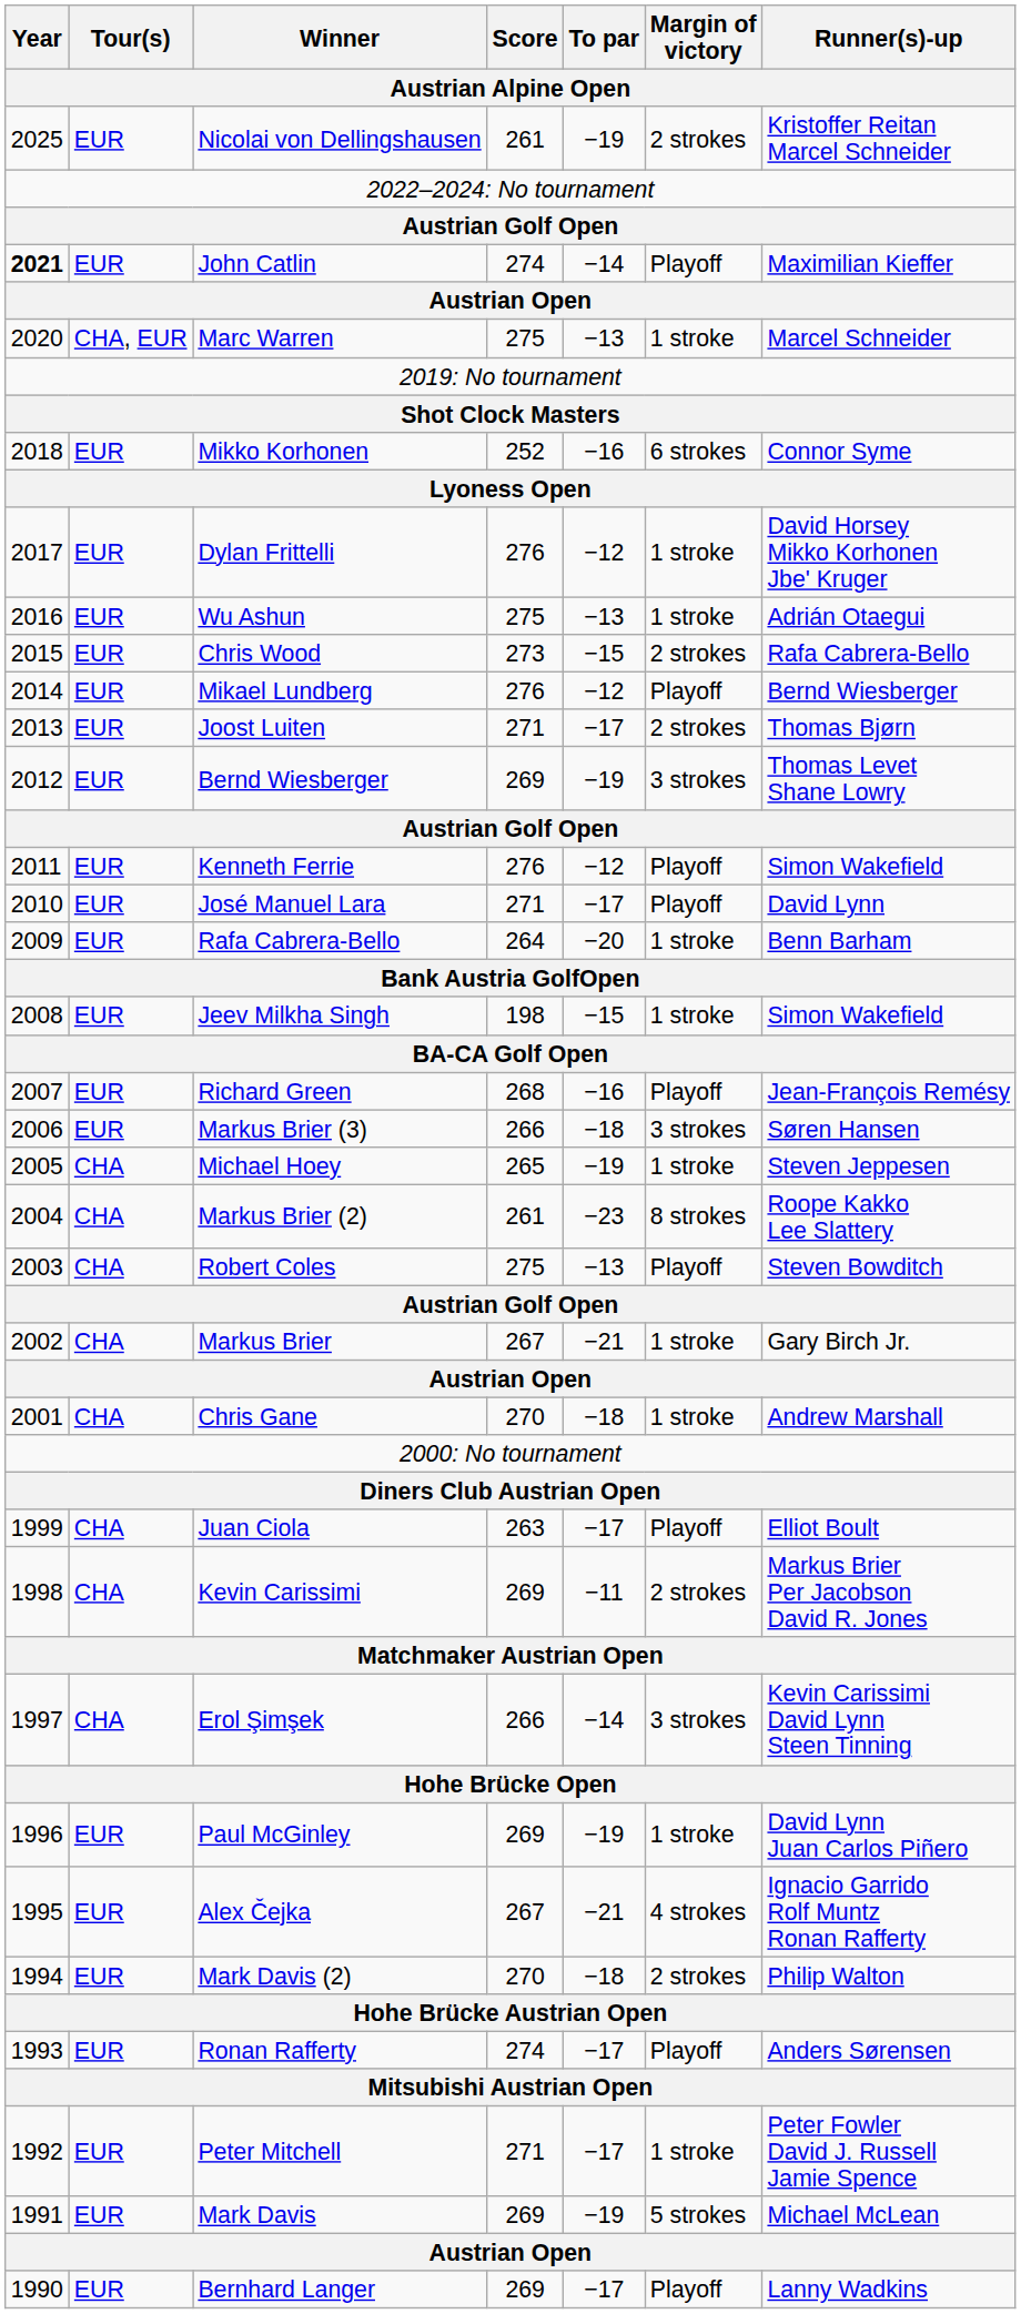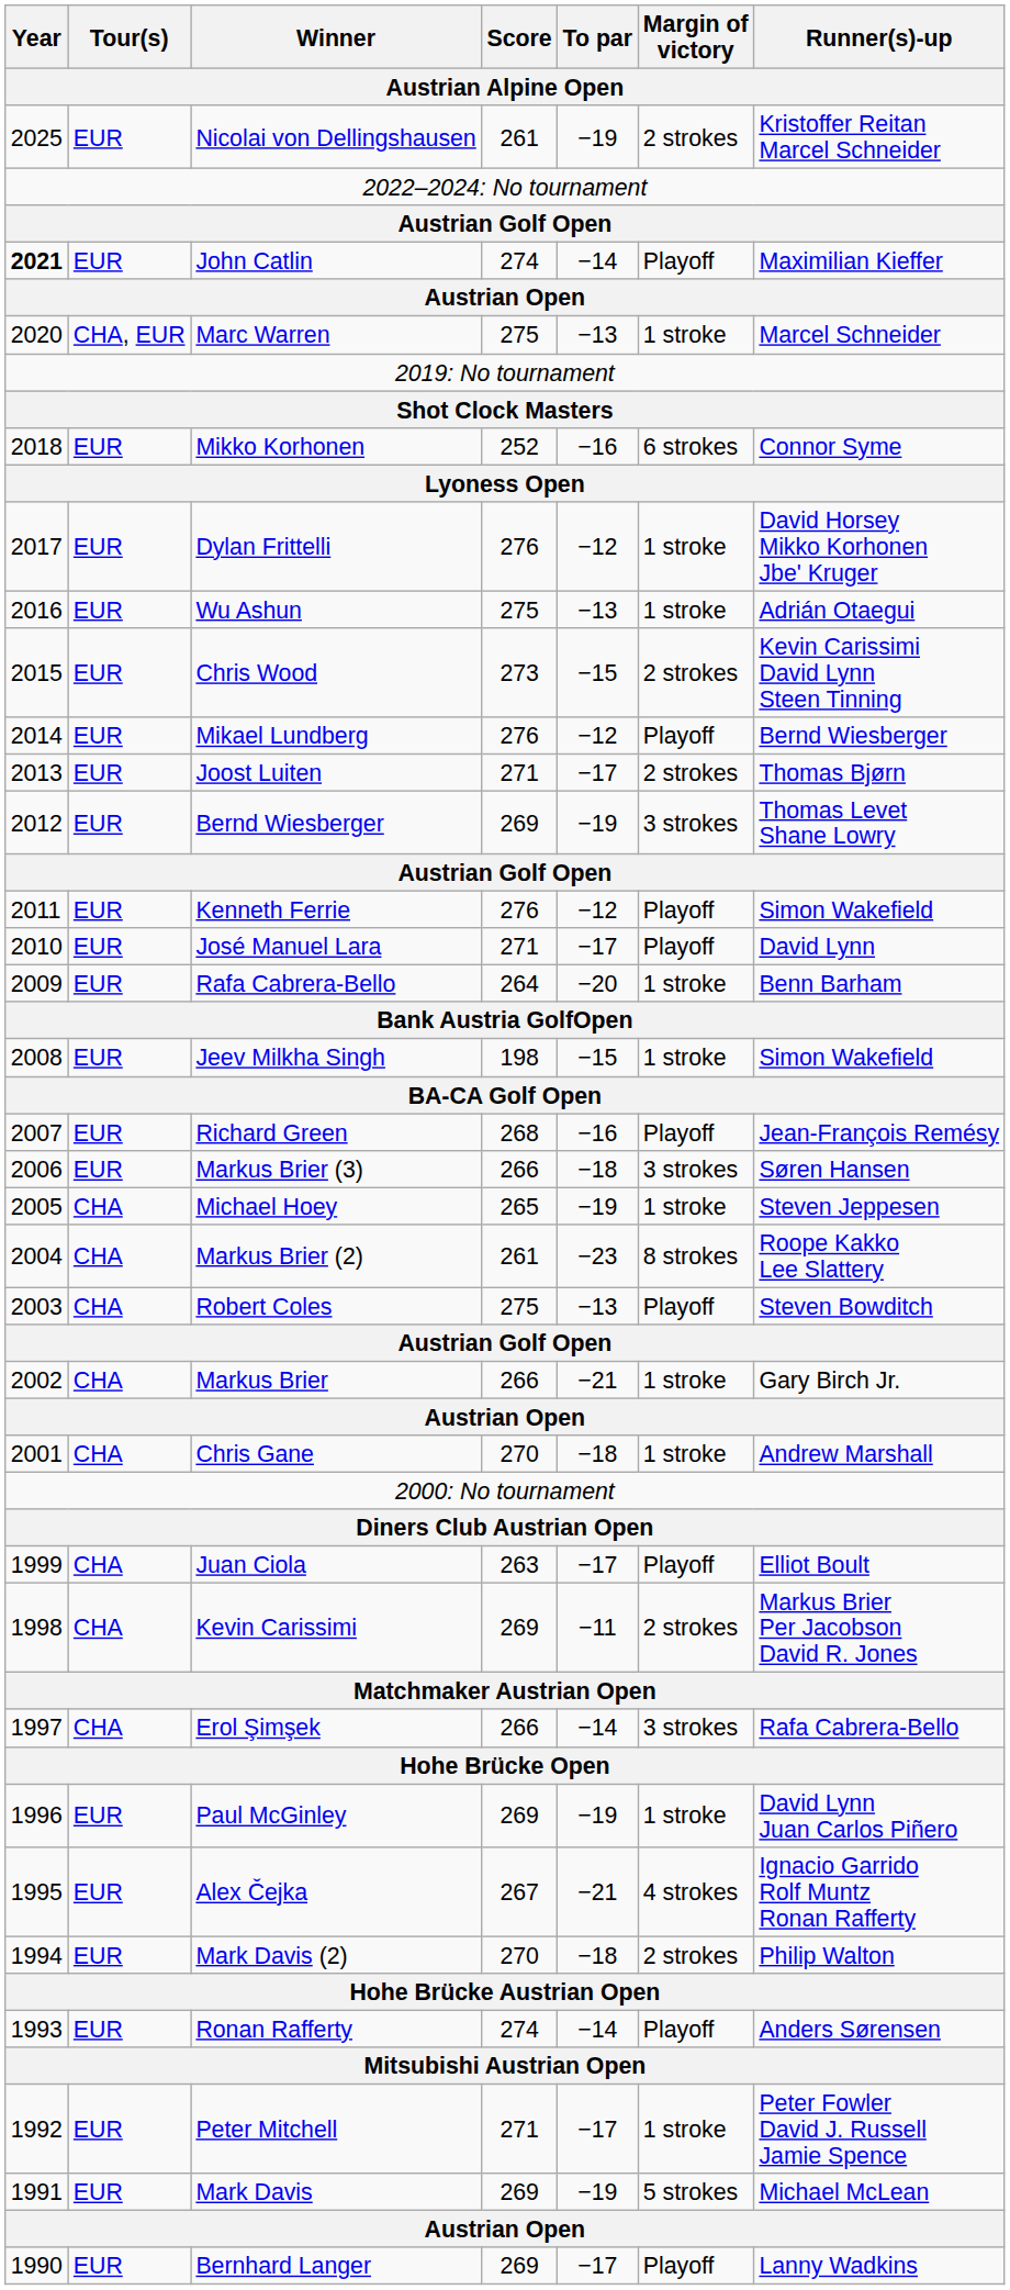Chris Wood | Runner(s)-up: Rafa Cabrera-Bello -> Kevin Carissimi David Lynn Steen Tinning
Markus Brier | Score: 267 -> 266
Erol Şimşek | Runner(s)-up: Kevin Carissimi David Lynn Steen Tinning -> Rafa Cabrera-Bello
Ronan Rafferty | To par: −17 -> −14
